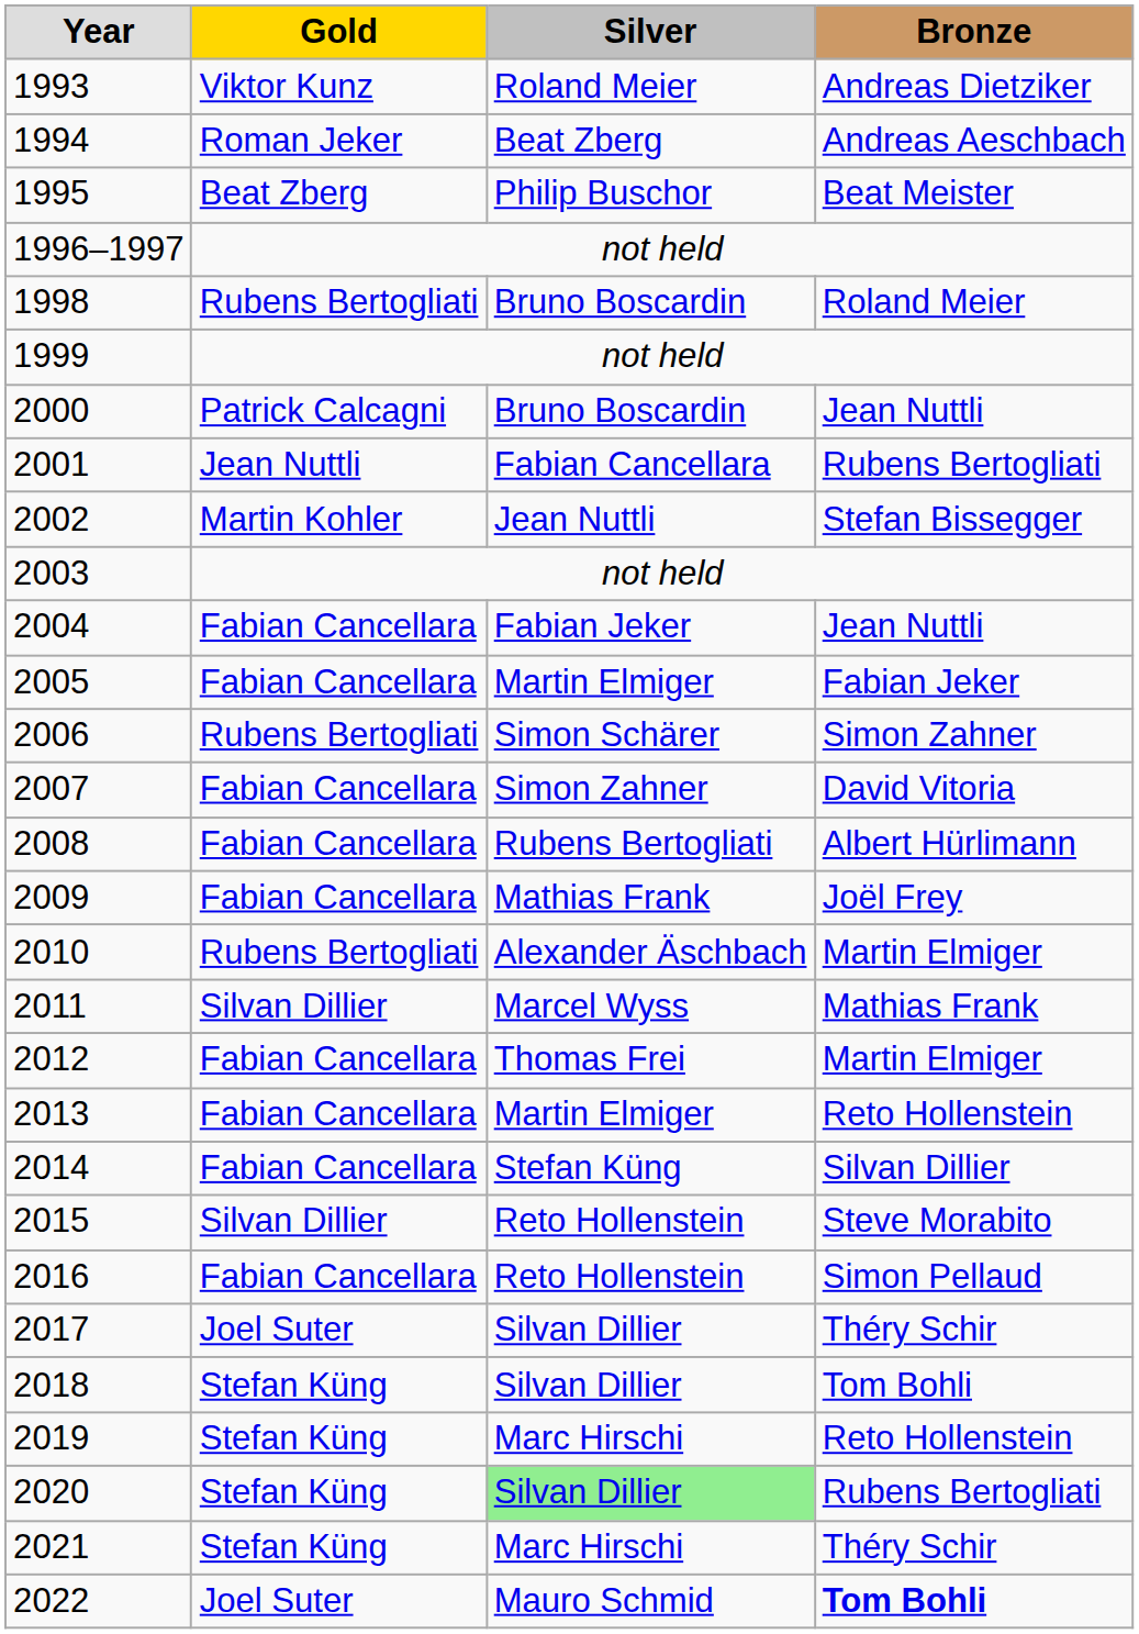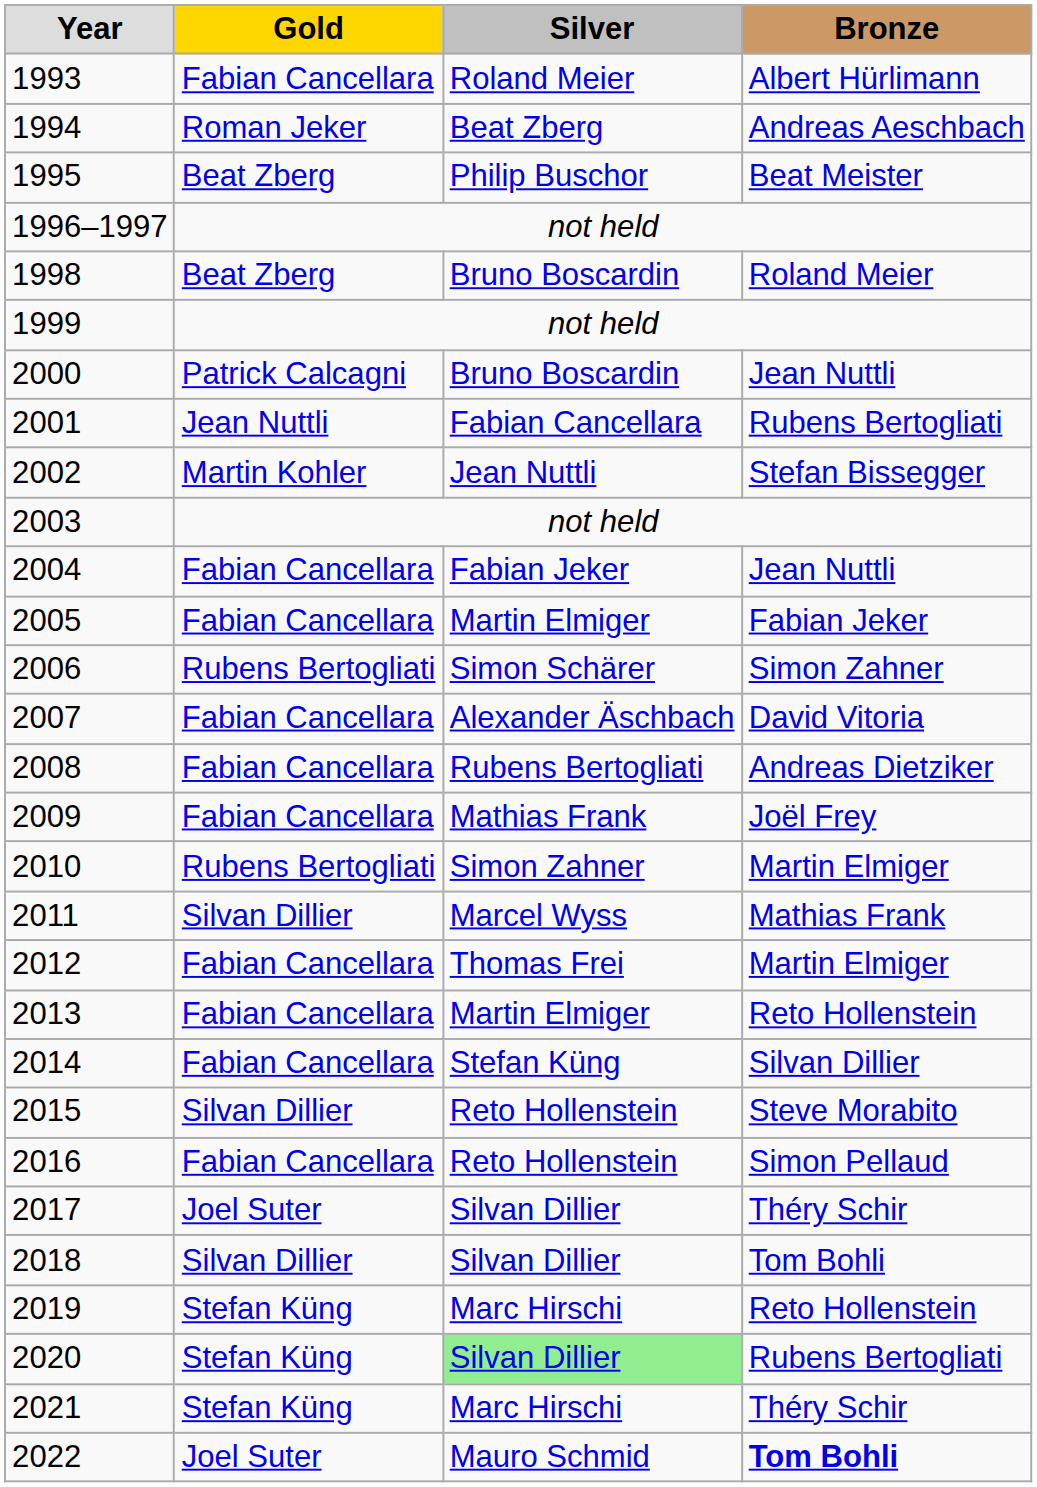1993 | Gold: Viktor Kunz -> Fabian Cancellara
1993 | Bronze: Andreas Dietziker -> Albert Hürlimann
1998 | Gold: Rubens Bertogliati -> Beat Zberg
2007 | Silver: Simon Zahner -> Alexander Äschbach
2008 | Bronze: Albert Hürlimann -> Andreas Dietziker
2010 | Silver: Alexander Äschbach -> Simon Zahner
2018 | Gold: Stefan Küng -> Silvan Dillier
